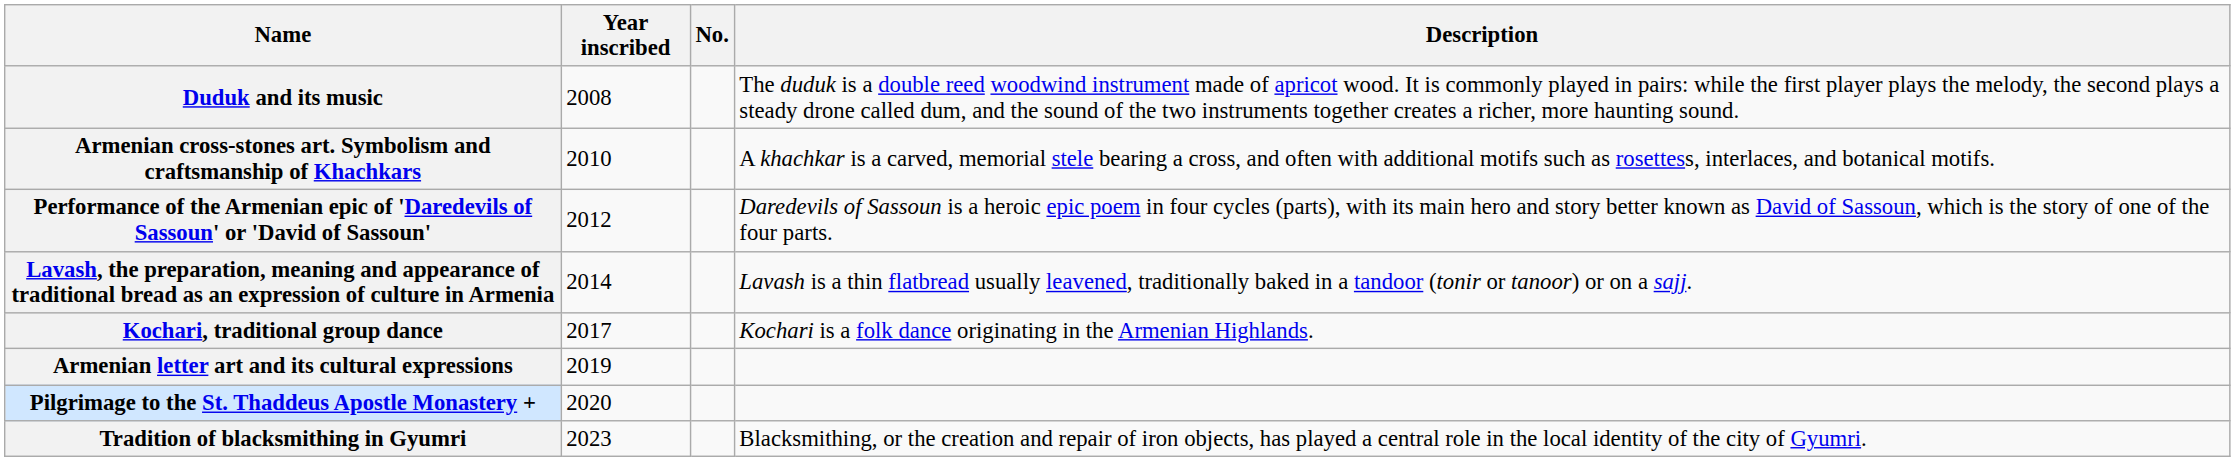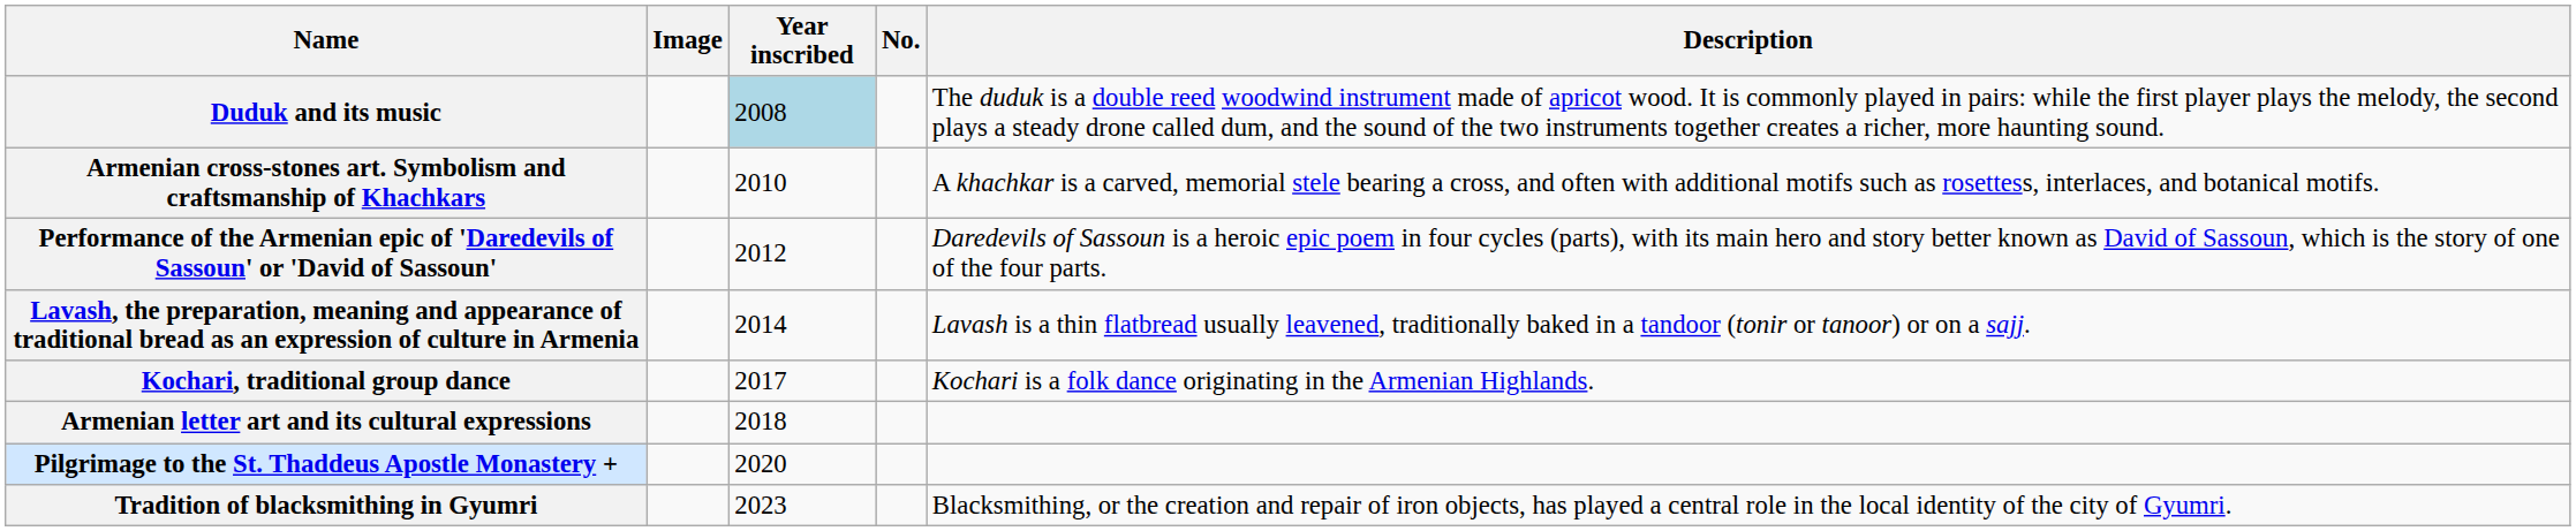+ column: Image
Duduk and its music | Year inscribed: no background -> lightblue background
Armenian letter art and its cultural expressions | Year inscribed: 2019 -> 2018
